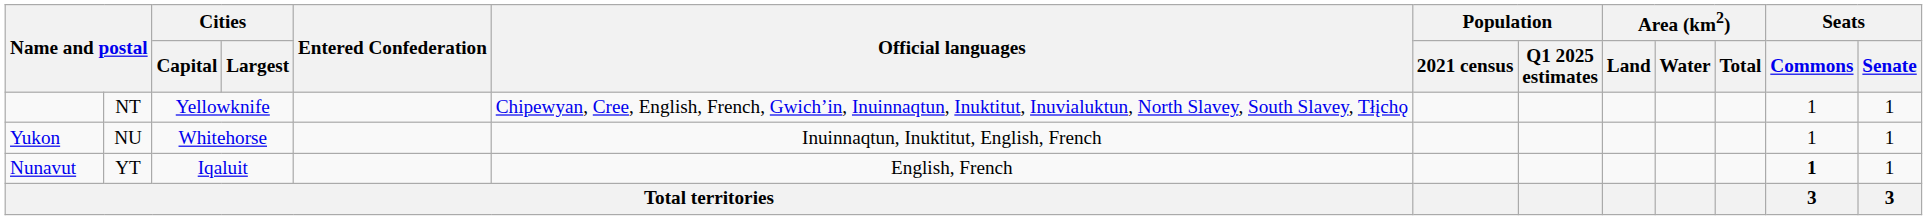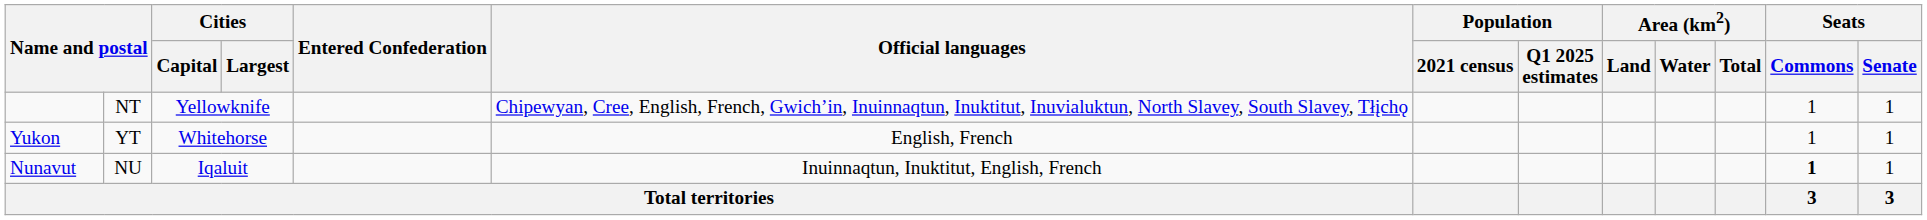Yukon | column 2: NU -> YT
Yukon | Official languages: Inuinnaqtun, Inuktitut, English, French -> English, French
Nunavut | column 2: YT -> NU
Nunavut | Official languages: English, French -> Inuinnaqtun, Inuktitut, English, French
